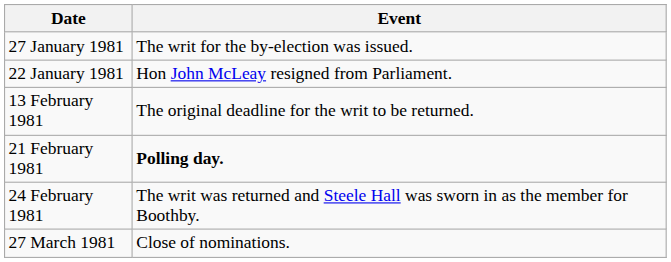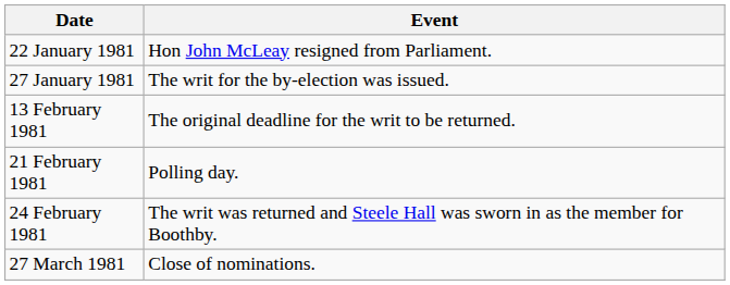rows swapped: 22 January 1981 <-> 27 January 1981
21 February 1981 | Event: bold -> normal
